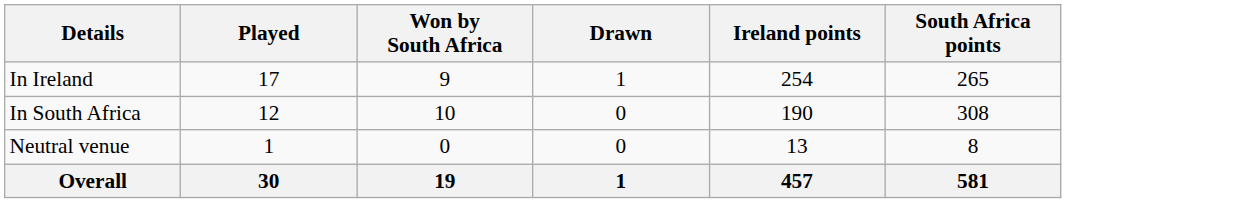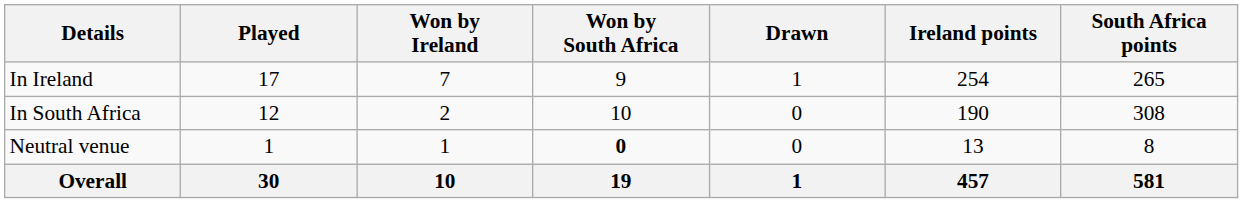+ column: Won by Ireland | 7 | 2 | 1 | 10
Neutral venue | Won by South Africa: normal -> bold
